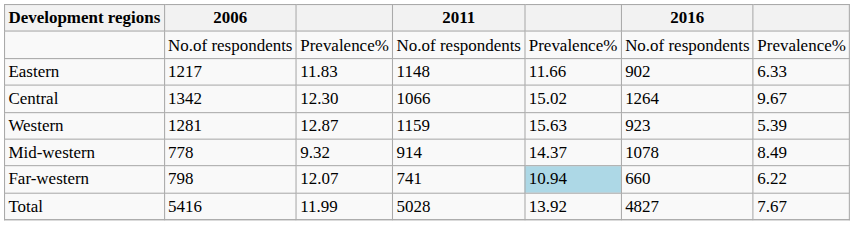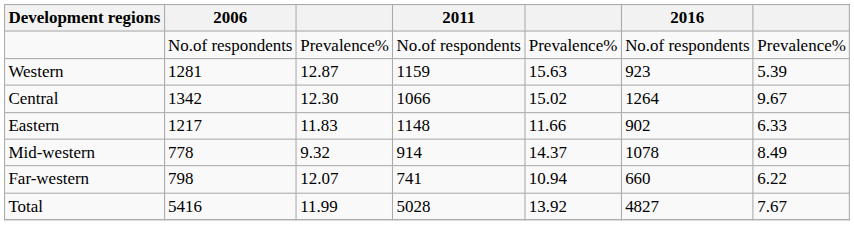rows swapped: Eastern <-> Western
Far-western | column 5: lightblue background -> no background
